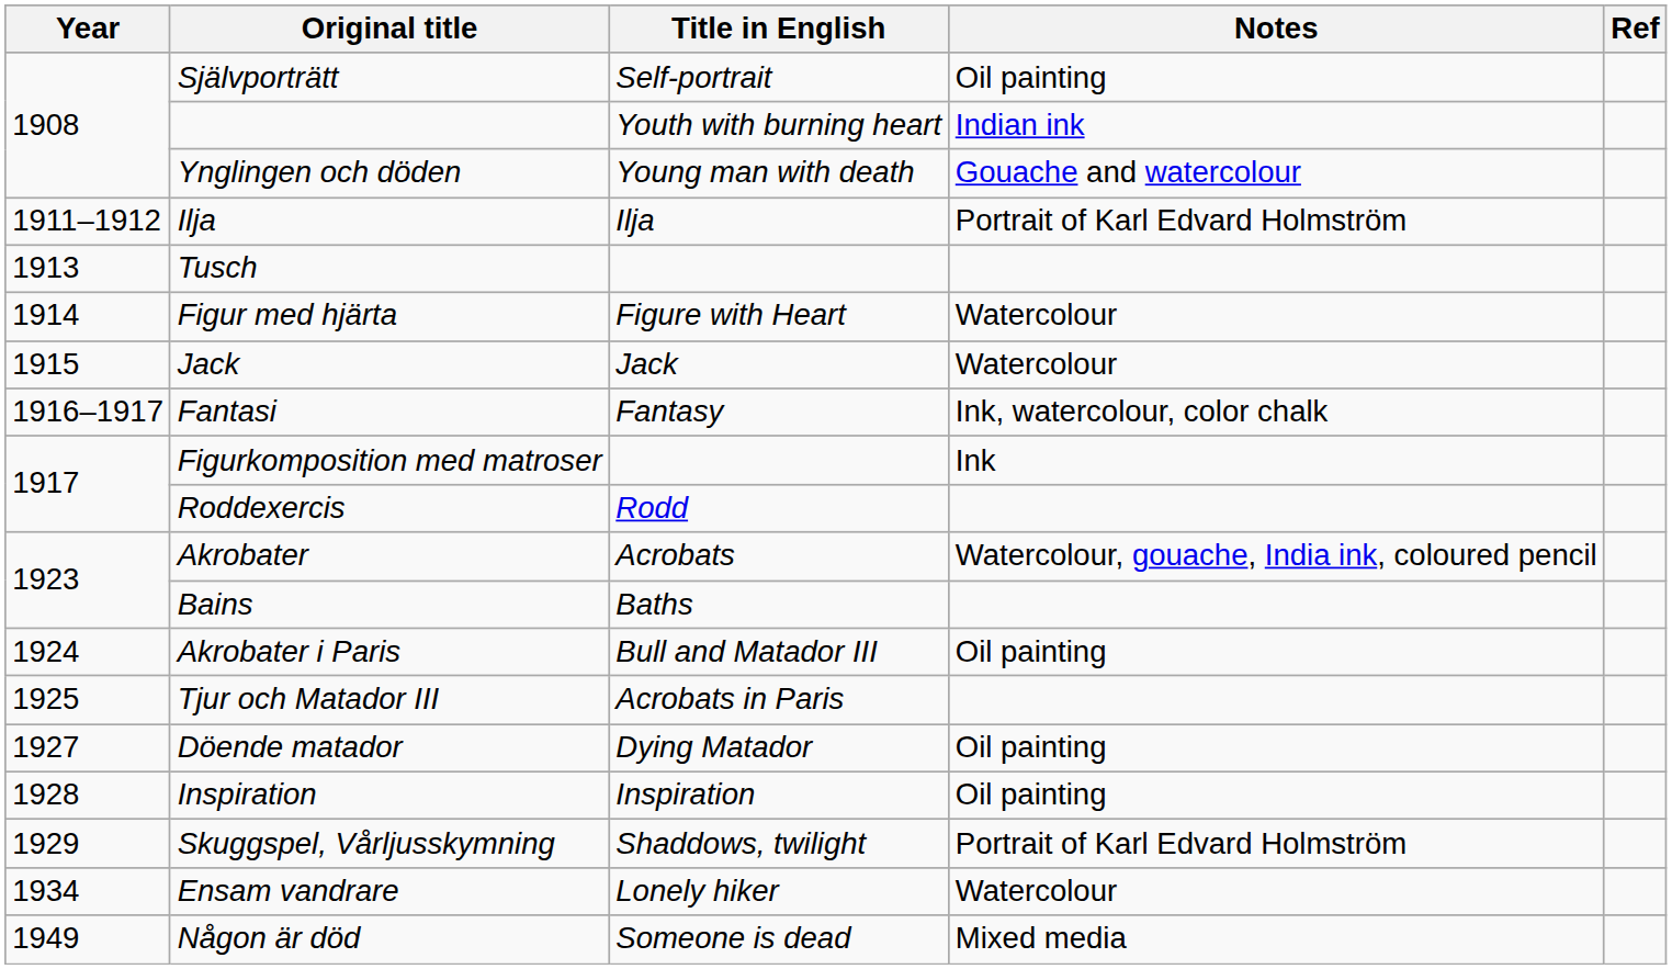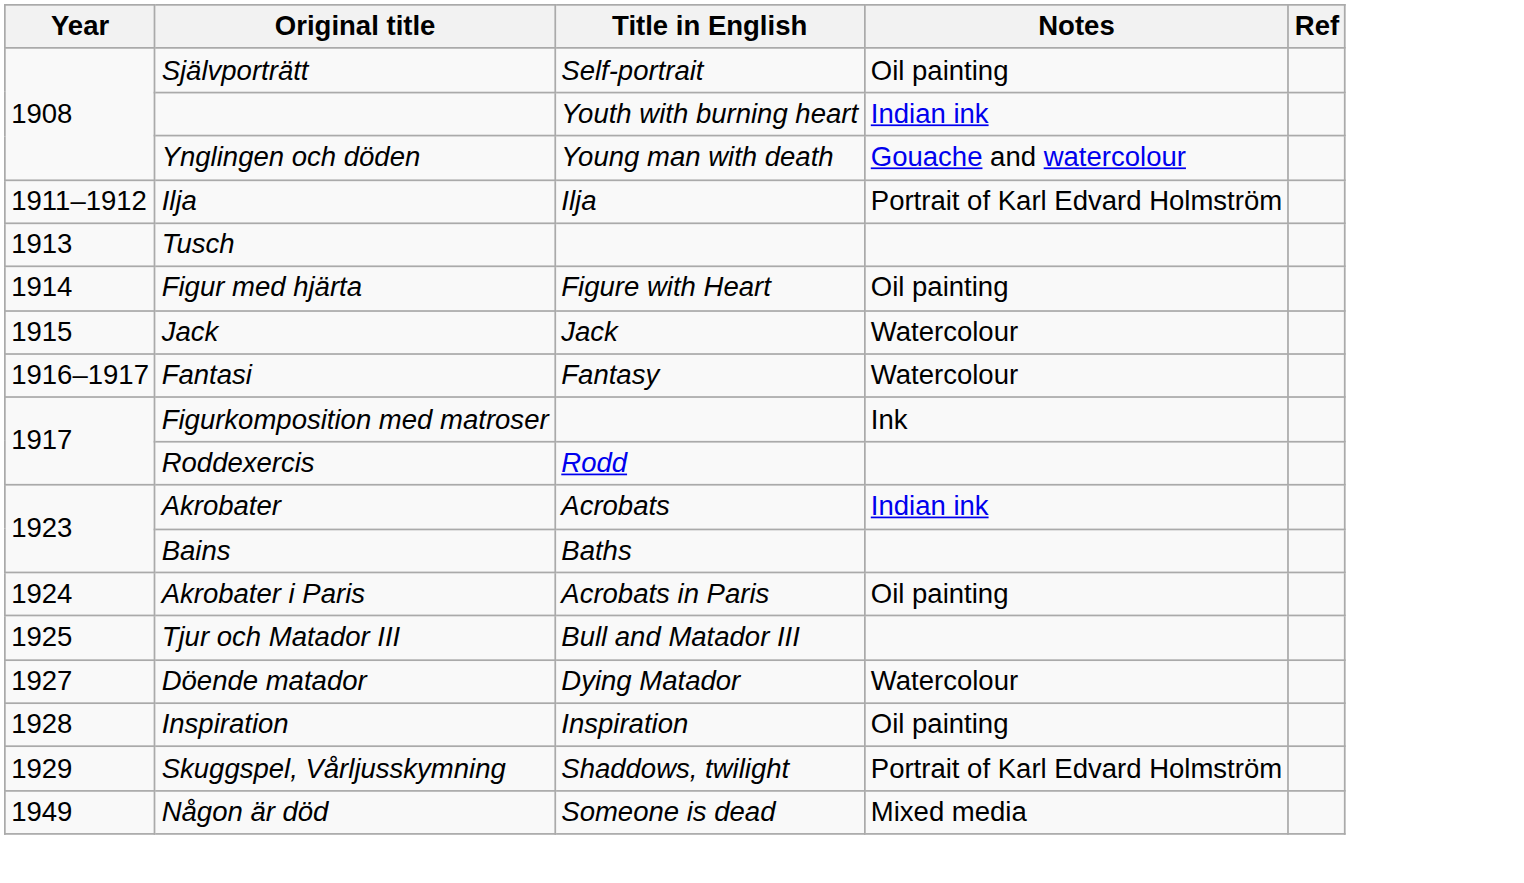Figur med hjärta | Notes: Watercolour -> Oil painting
Fantasi | Notes: Ink, watercolour, color chalk -> Watercolour
Akrobater | Notes: Watercolour, gouache, India ink, coloured pencil -> Indian ink
Akrobater i Paris | Title in English: Bull and Matador III -> Acrobats in Paris
Tjur och Matador III | Title in English: Acrobats in Paris -> Bull and Matador III
Döende matador | Notes: Oil painting -> Watercolour
- row: 1934 | Ensam vandrare | Lonely hiker | Watercolour
